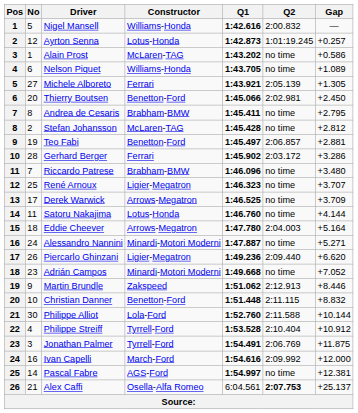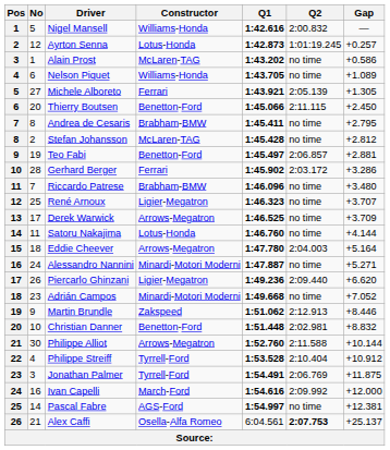Thierry Boutsen | Q2: 2:02.981 -> 2:11.115
Christian Danner | Q2: 2:11.115 -> 2:02.981
Philippe Alliot | Constructor: Lola-Ford -> Arrows-Megatron
